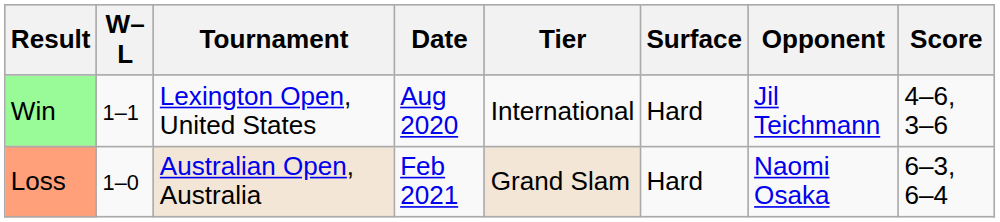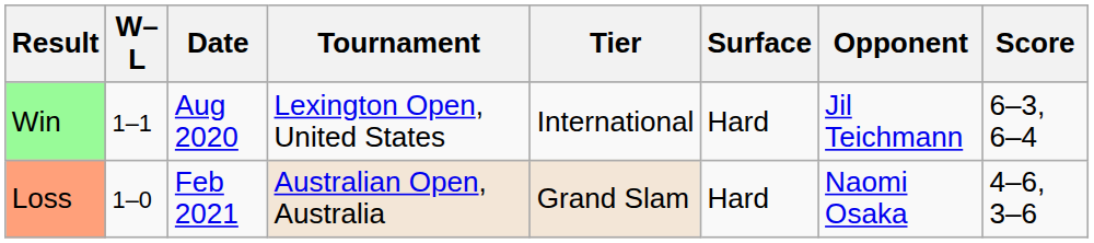columns swapped: Date <-> Tournament
Win | Score: 4–6, 3–6 -> 6–3, 6–4
Loss | Score: 6–3, 6–4 -> 4–6, 3–6
